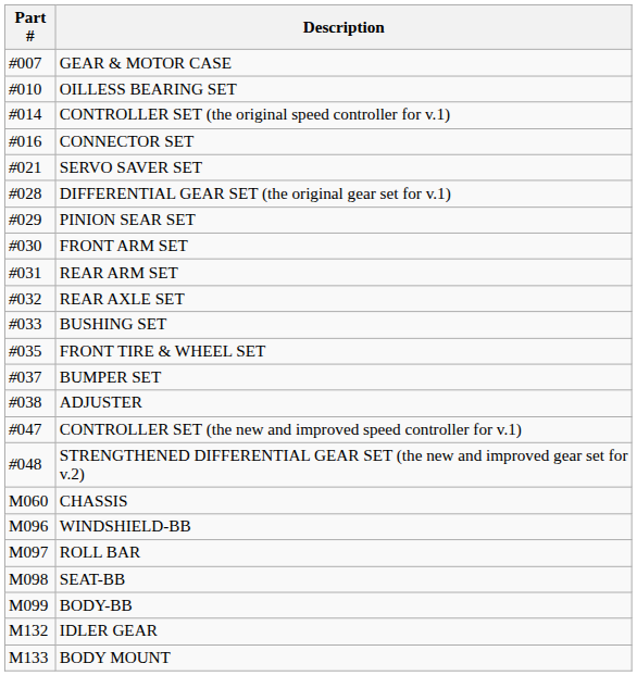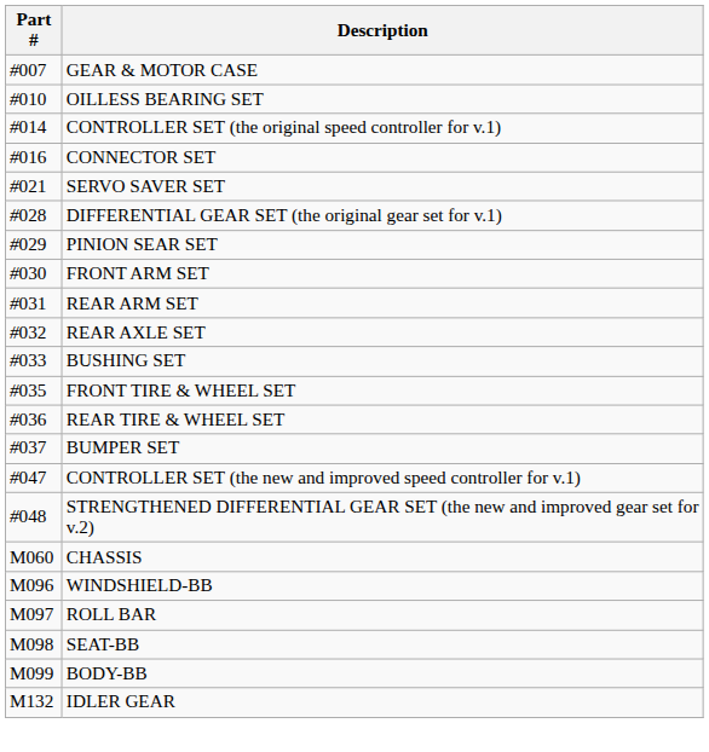+ row: #036 | REAR TIRE & WHEEL SET
- row: #038 | ADJUSTER
- row: M133 | BODY MOUNT
